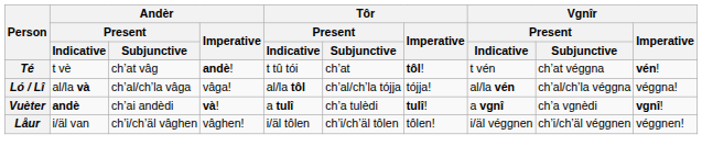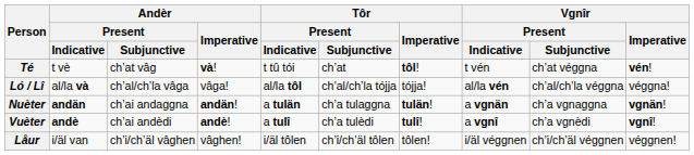Té | Andèr / Imperative: andè! -> và!
+ row: Nuèter | andän | ch’ai andaggna | andän! | a tulän | ch’a tulaggna | tulän! | a vgnän | ch’a vgnaggna | vgnän!
Vuèter | Andèr / Imperative: và! -> andè!
